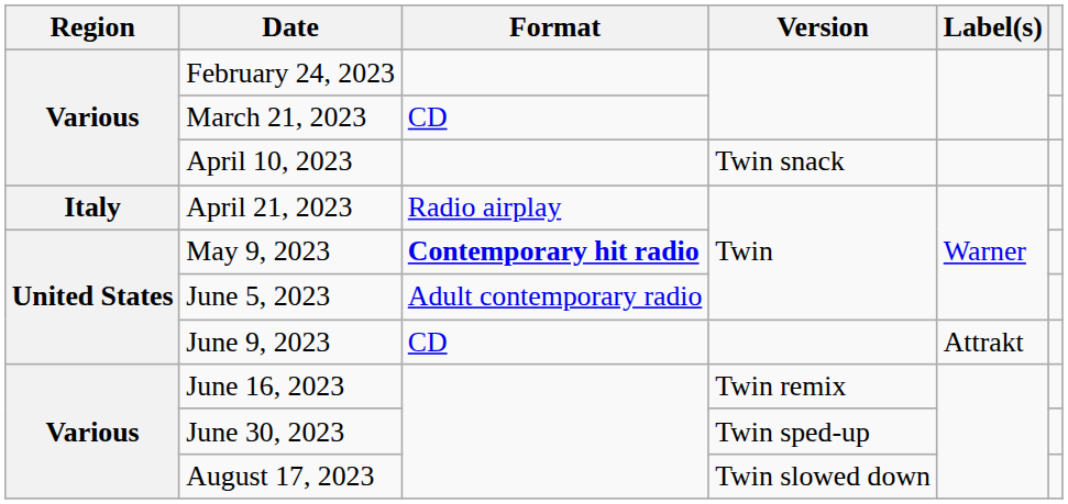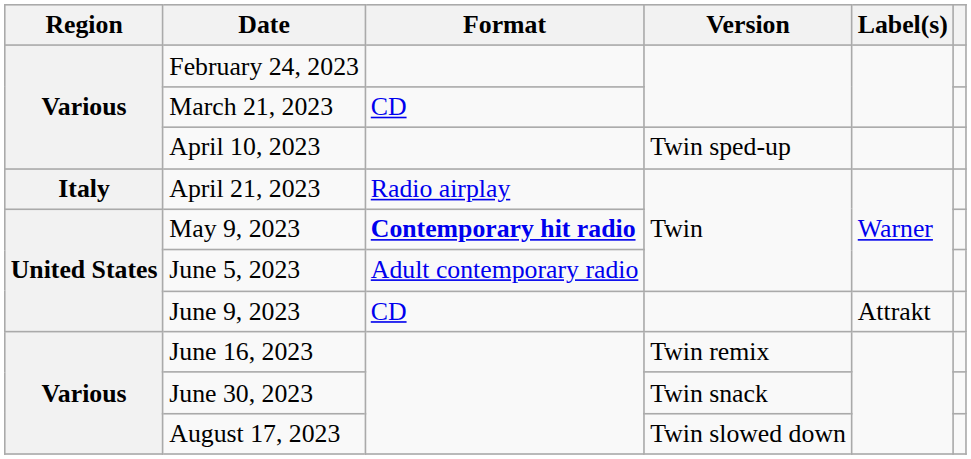April 10, 2023 | Version: Twin snack -> Twin sped-up
June 30, 2023 | Version: Twin sped-up -> Twin snack
